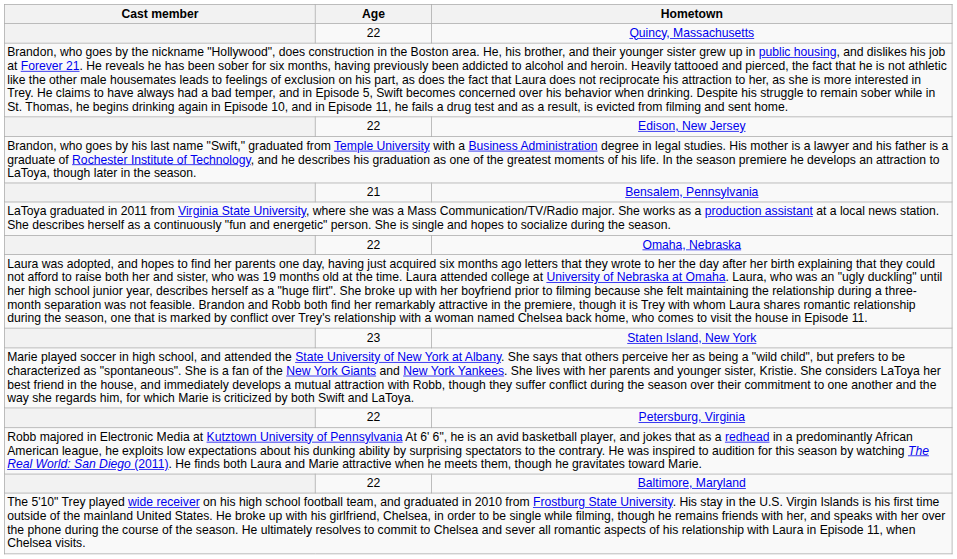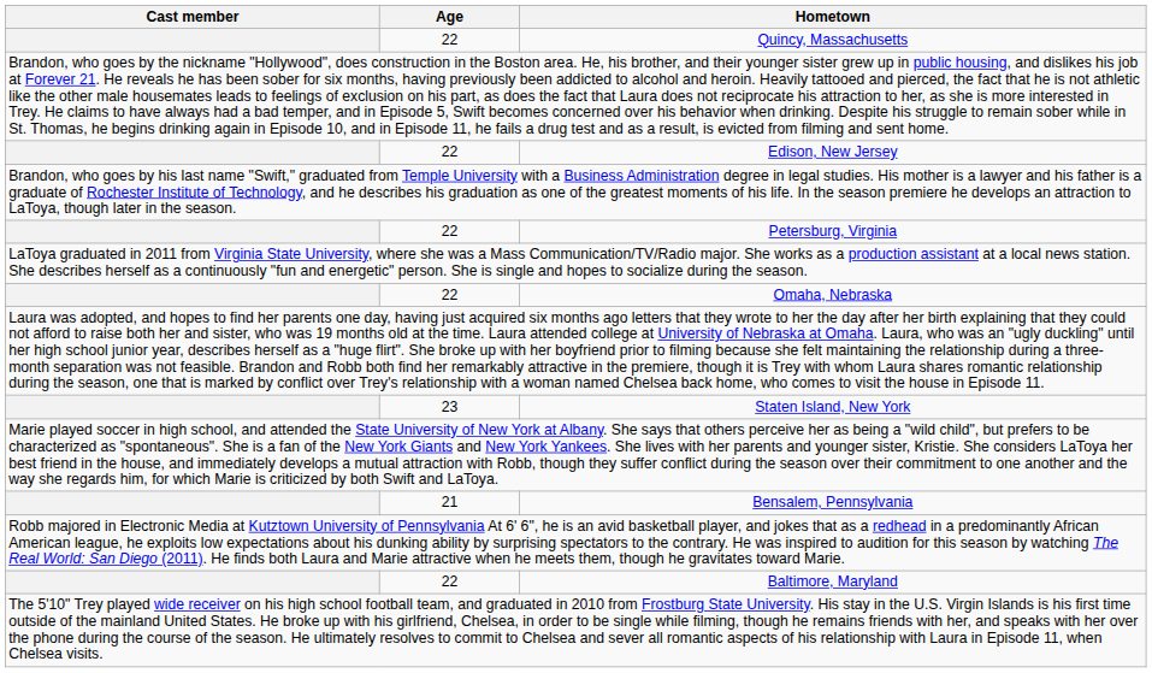rows swapped: Petersburg, Virginia <-> Bensalem, Pennsylvania
